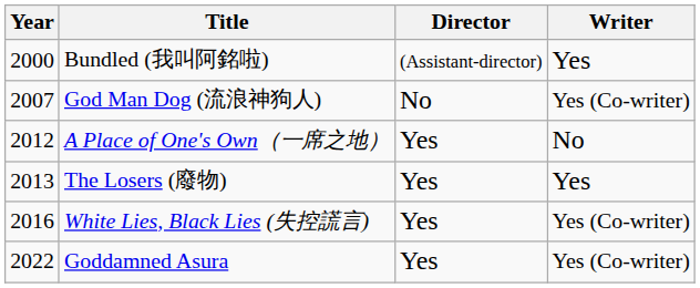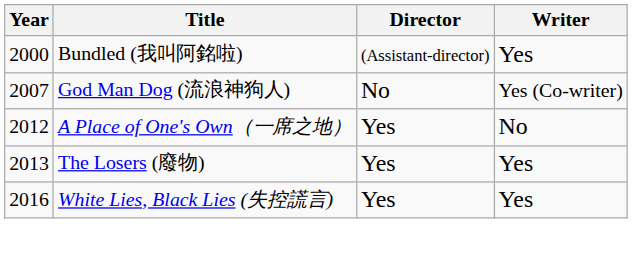White Lies, Black Lies (失控謊言) | Writer: Yes (Co-writer) -> Yes
- row: 2022 | Goddamned Asura | Yes | Yes (Co-writer)
